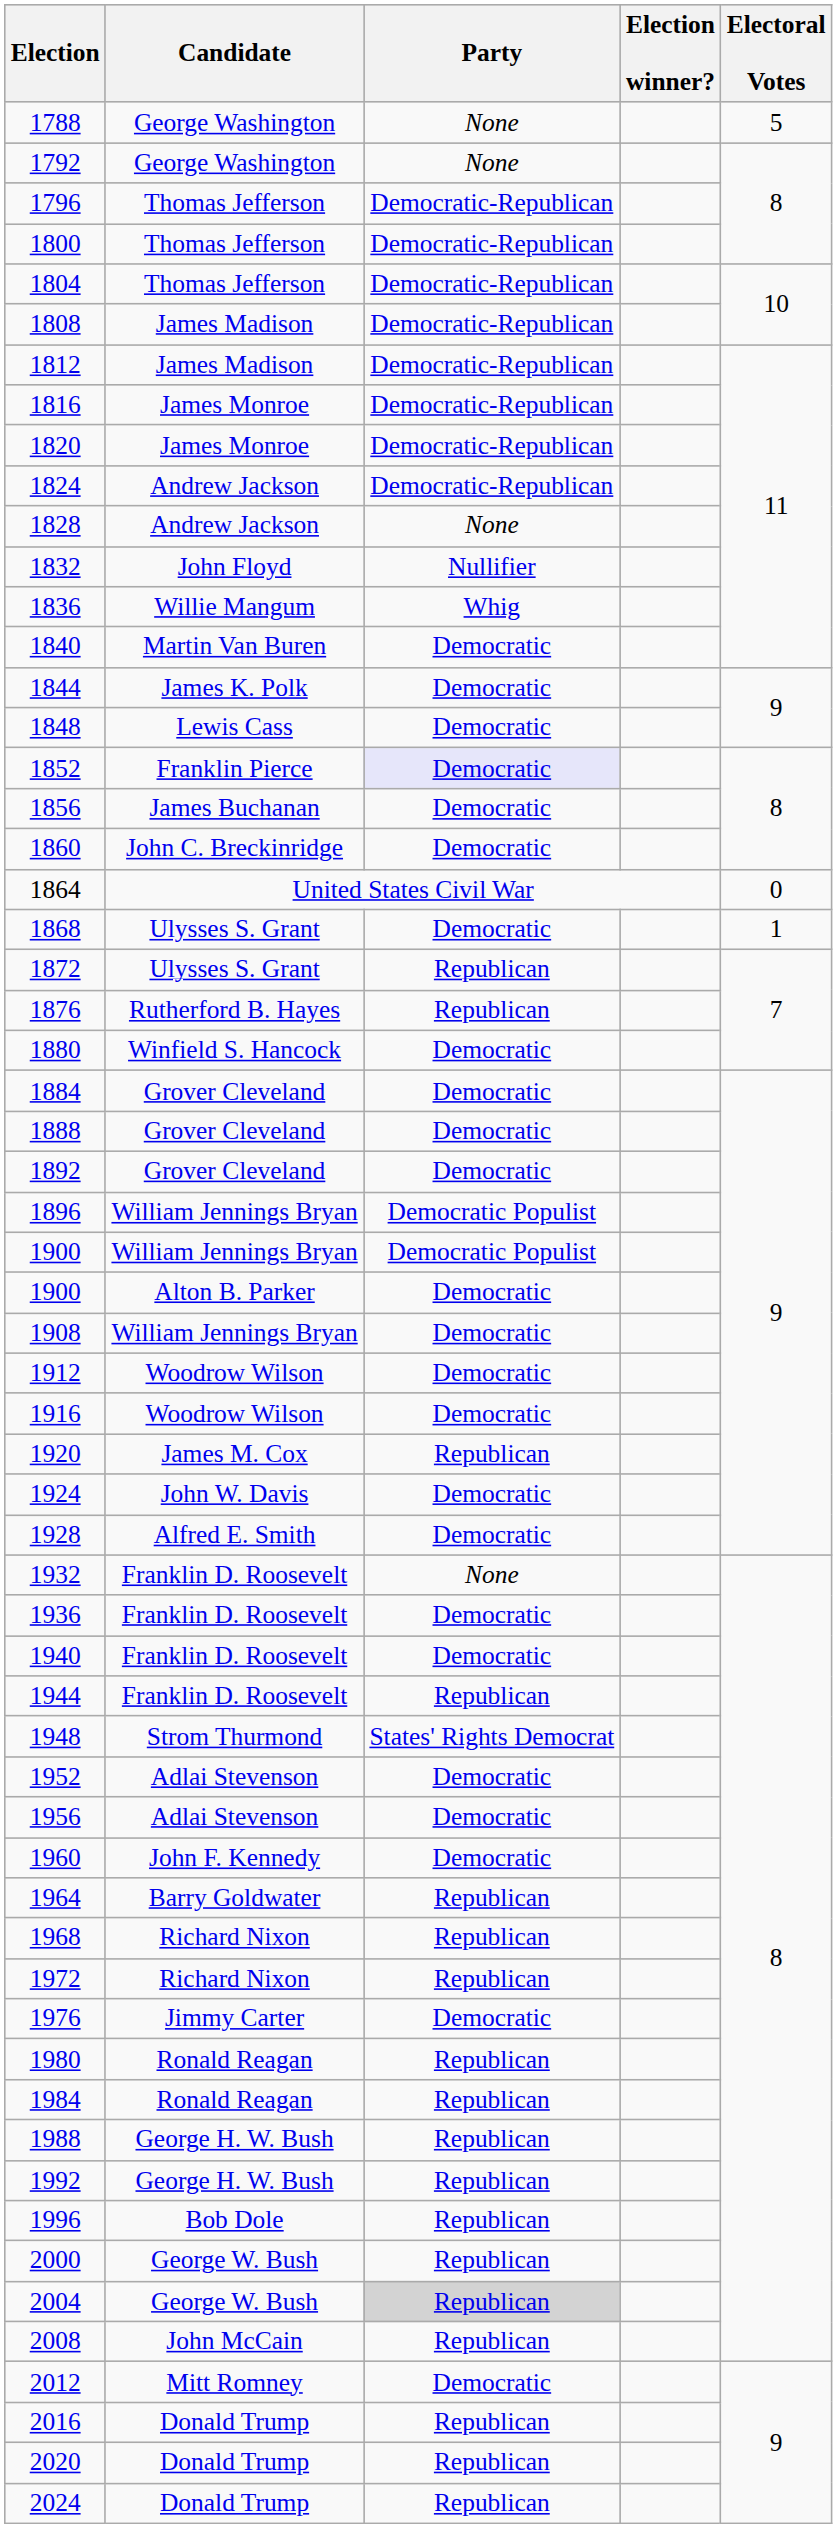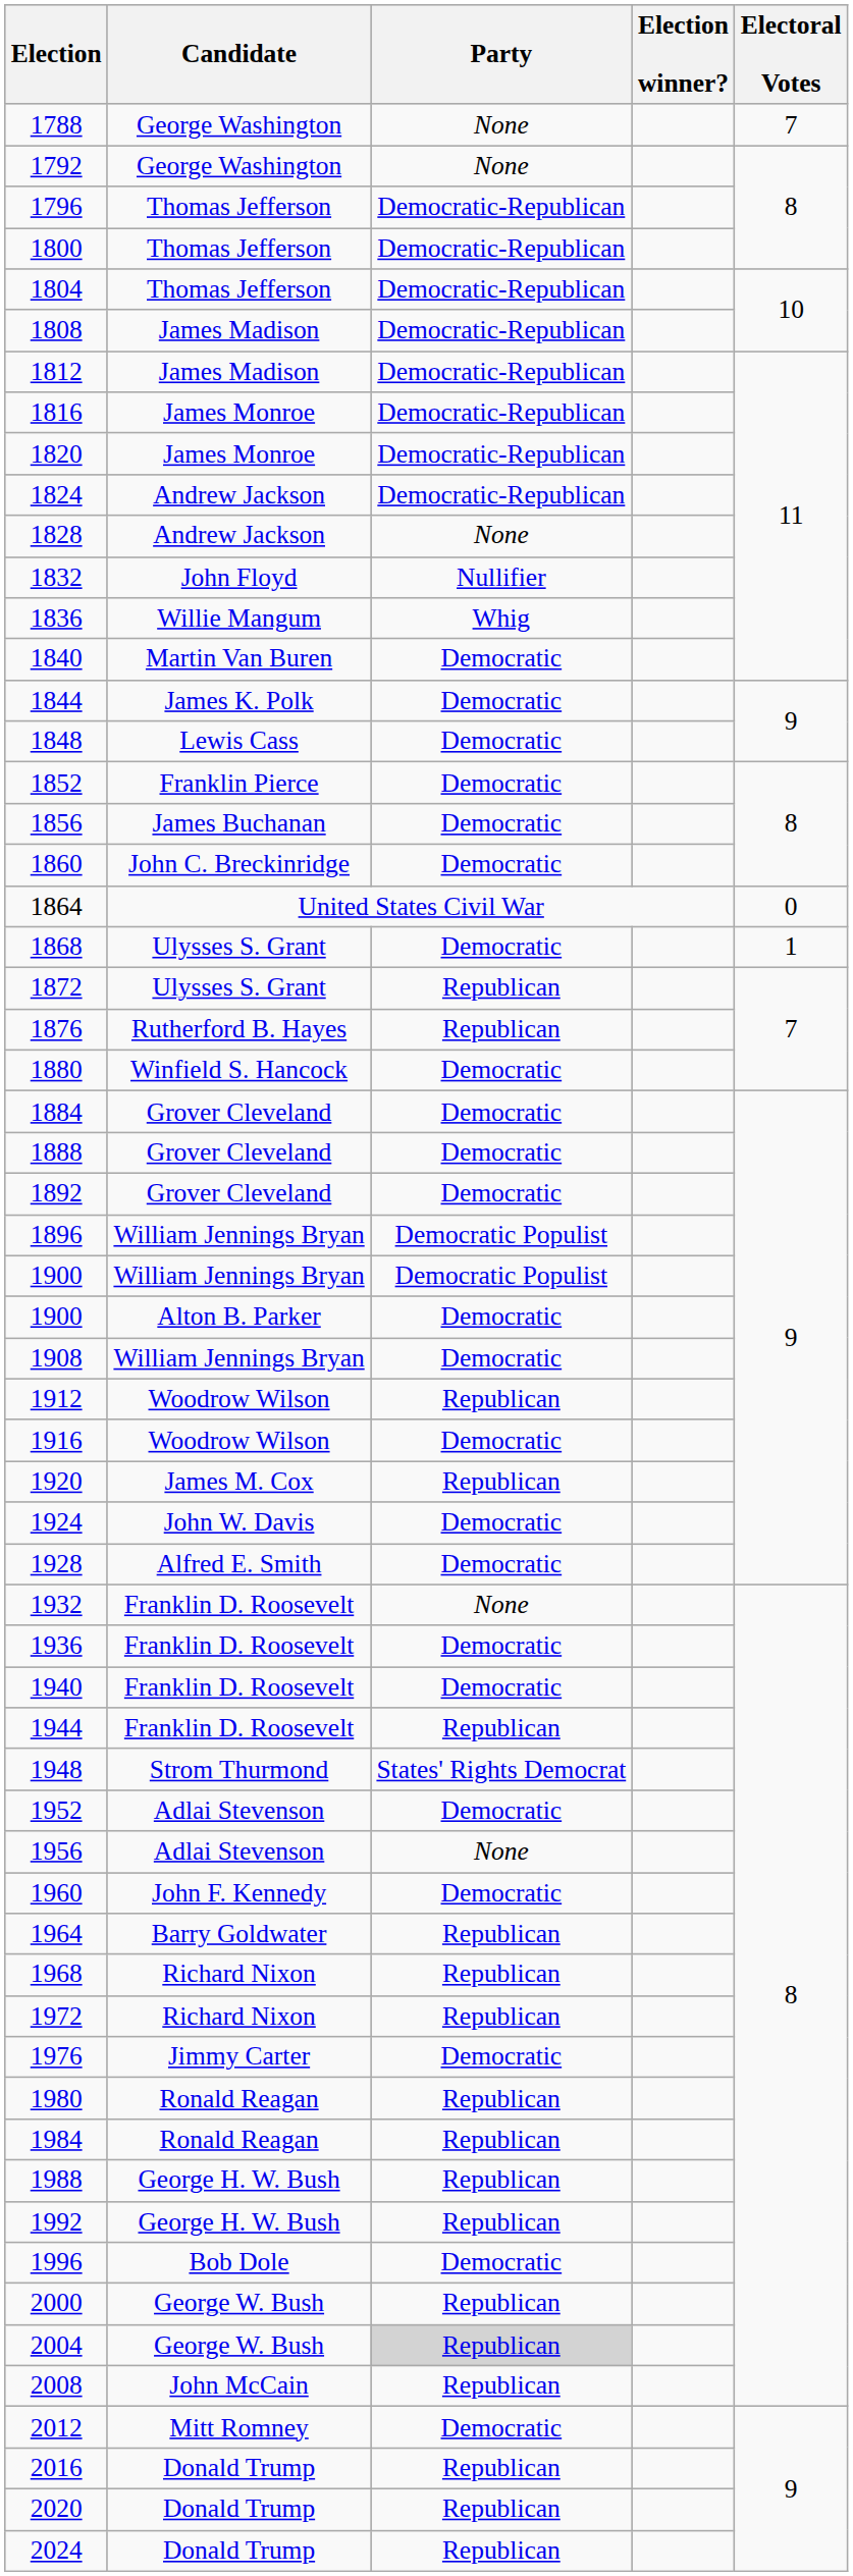1788 | Electoral Votes: 5 -> 7
1852 | Party: lavender background -> no background
1912 | Party: Democratic -> Republican
1956 | Party: Democratic -> None
1996 | Party: Republican -> Democratic
